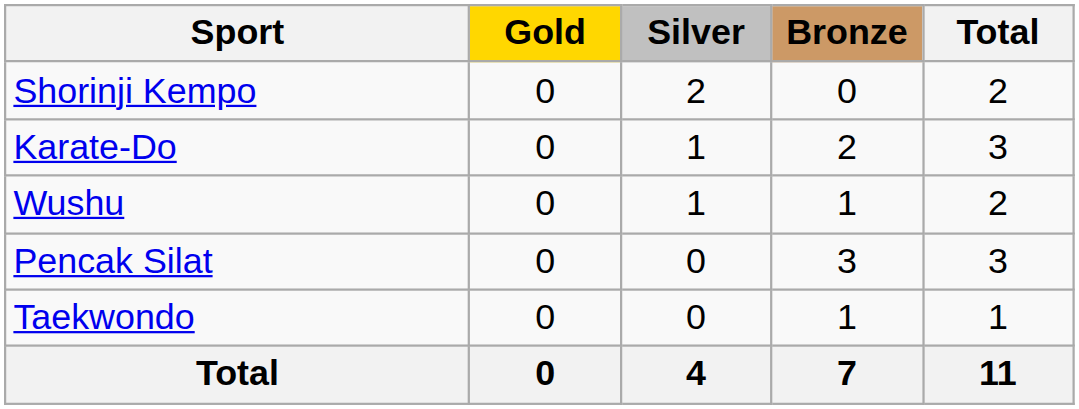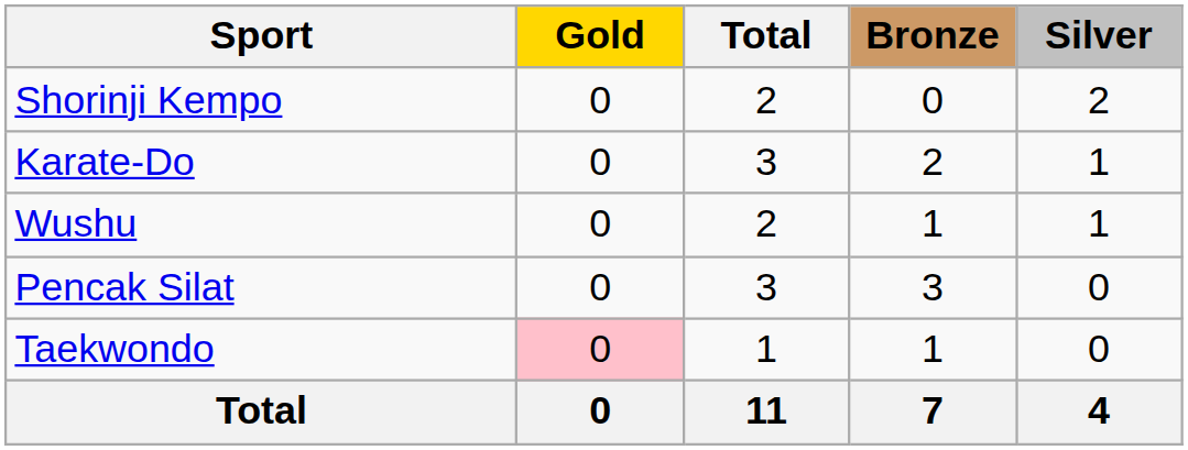columns swapped: Silver <-> Total
Taekwondo | Gold: no background -> pink background
